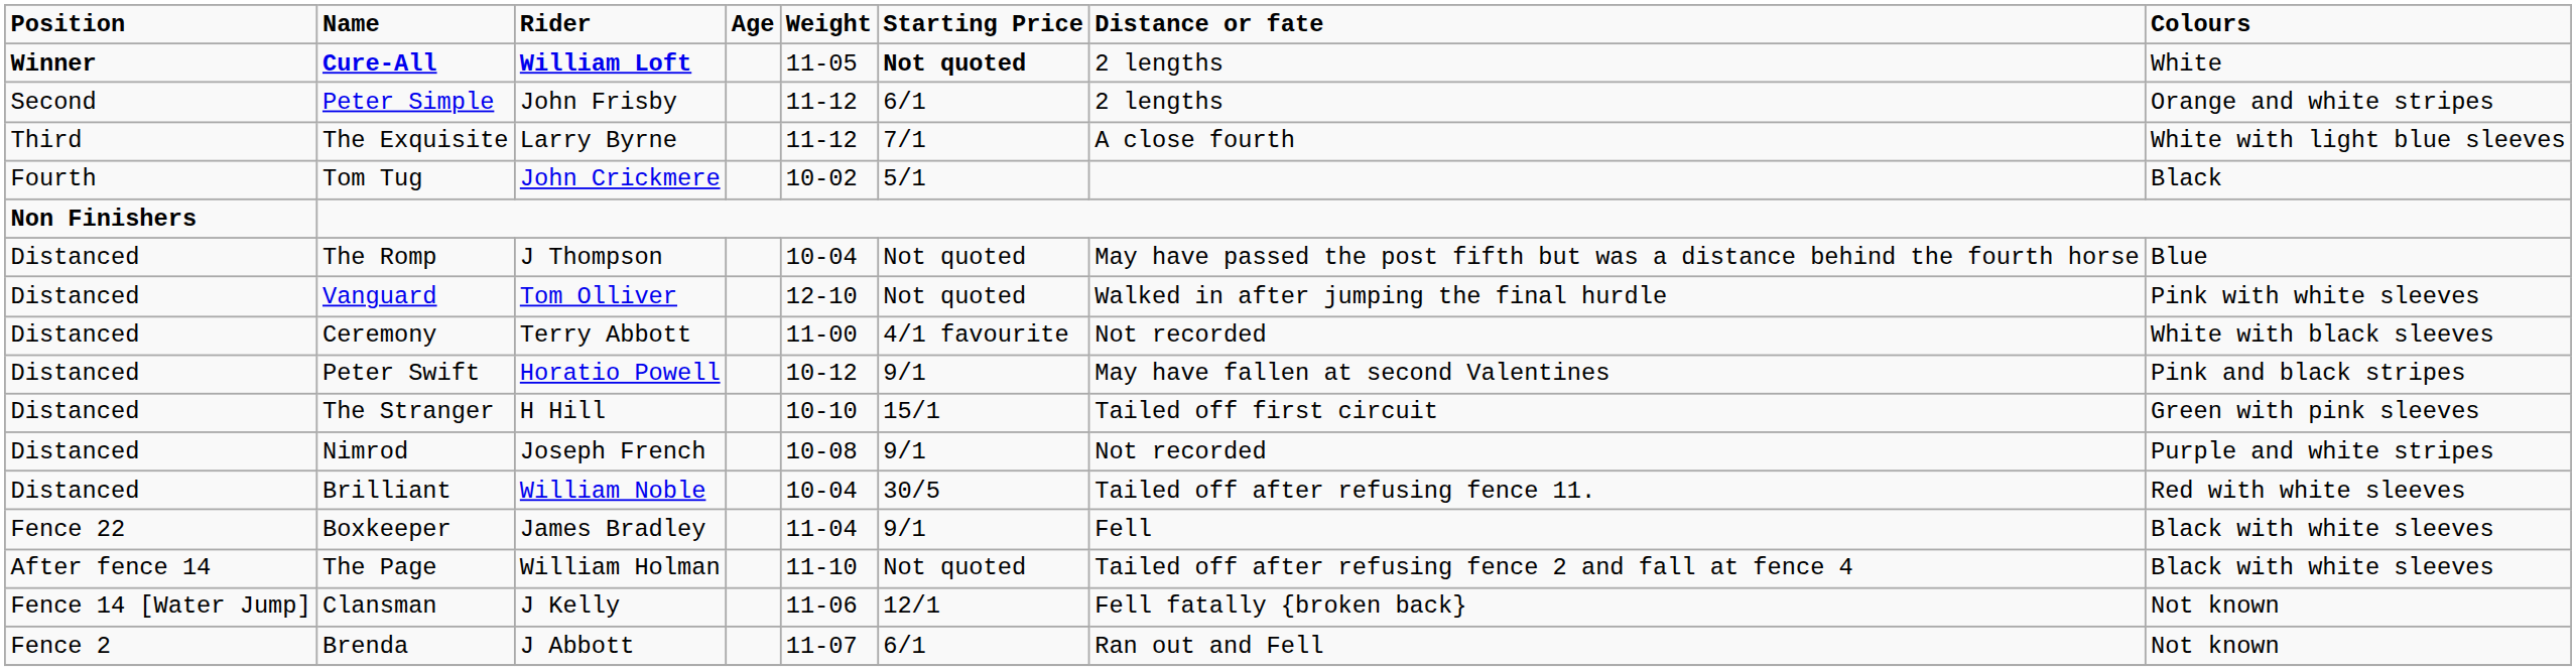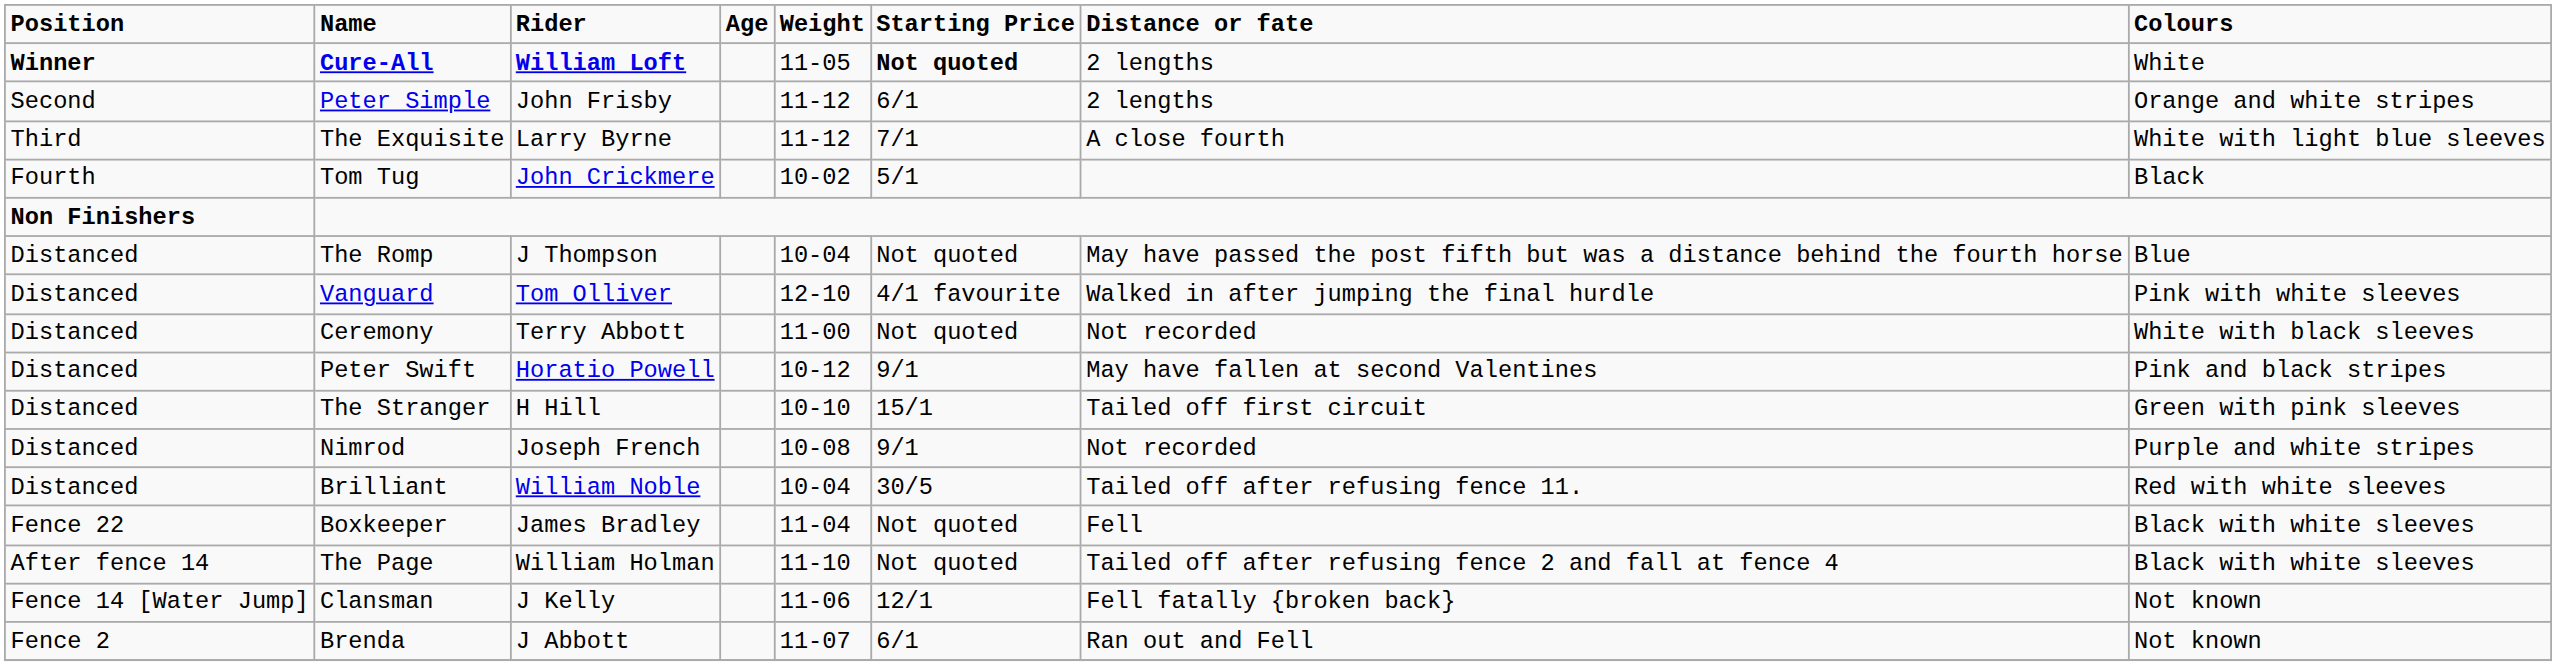Vanguard | Starting Price: Not quoted -> 4/1 favourite
Ceremony | Starting Price: 4/1 favourite -> Not quoted
Boxkeeper | Starting Price: 9/1 -> Not quoted
